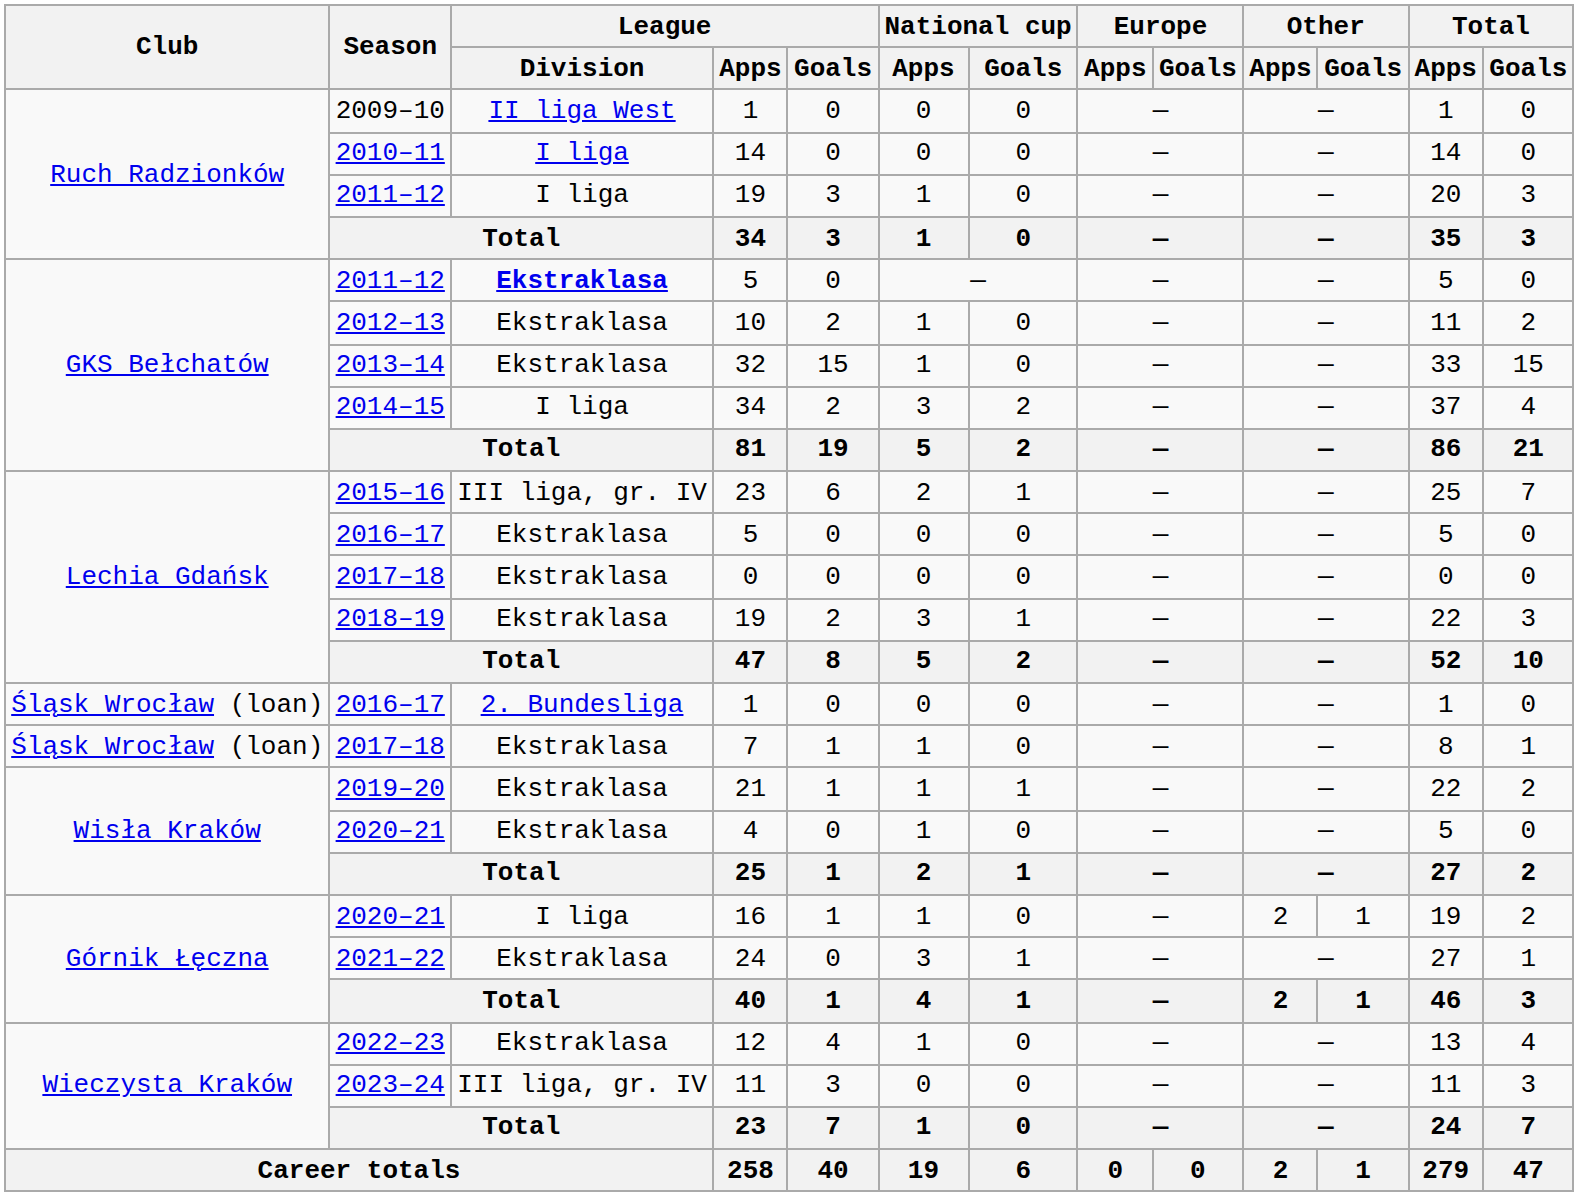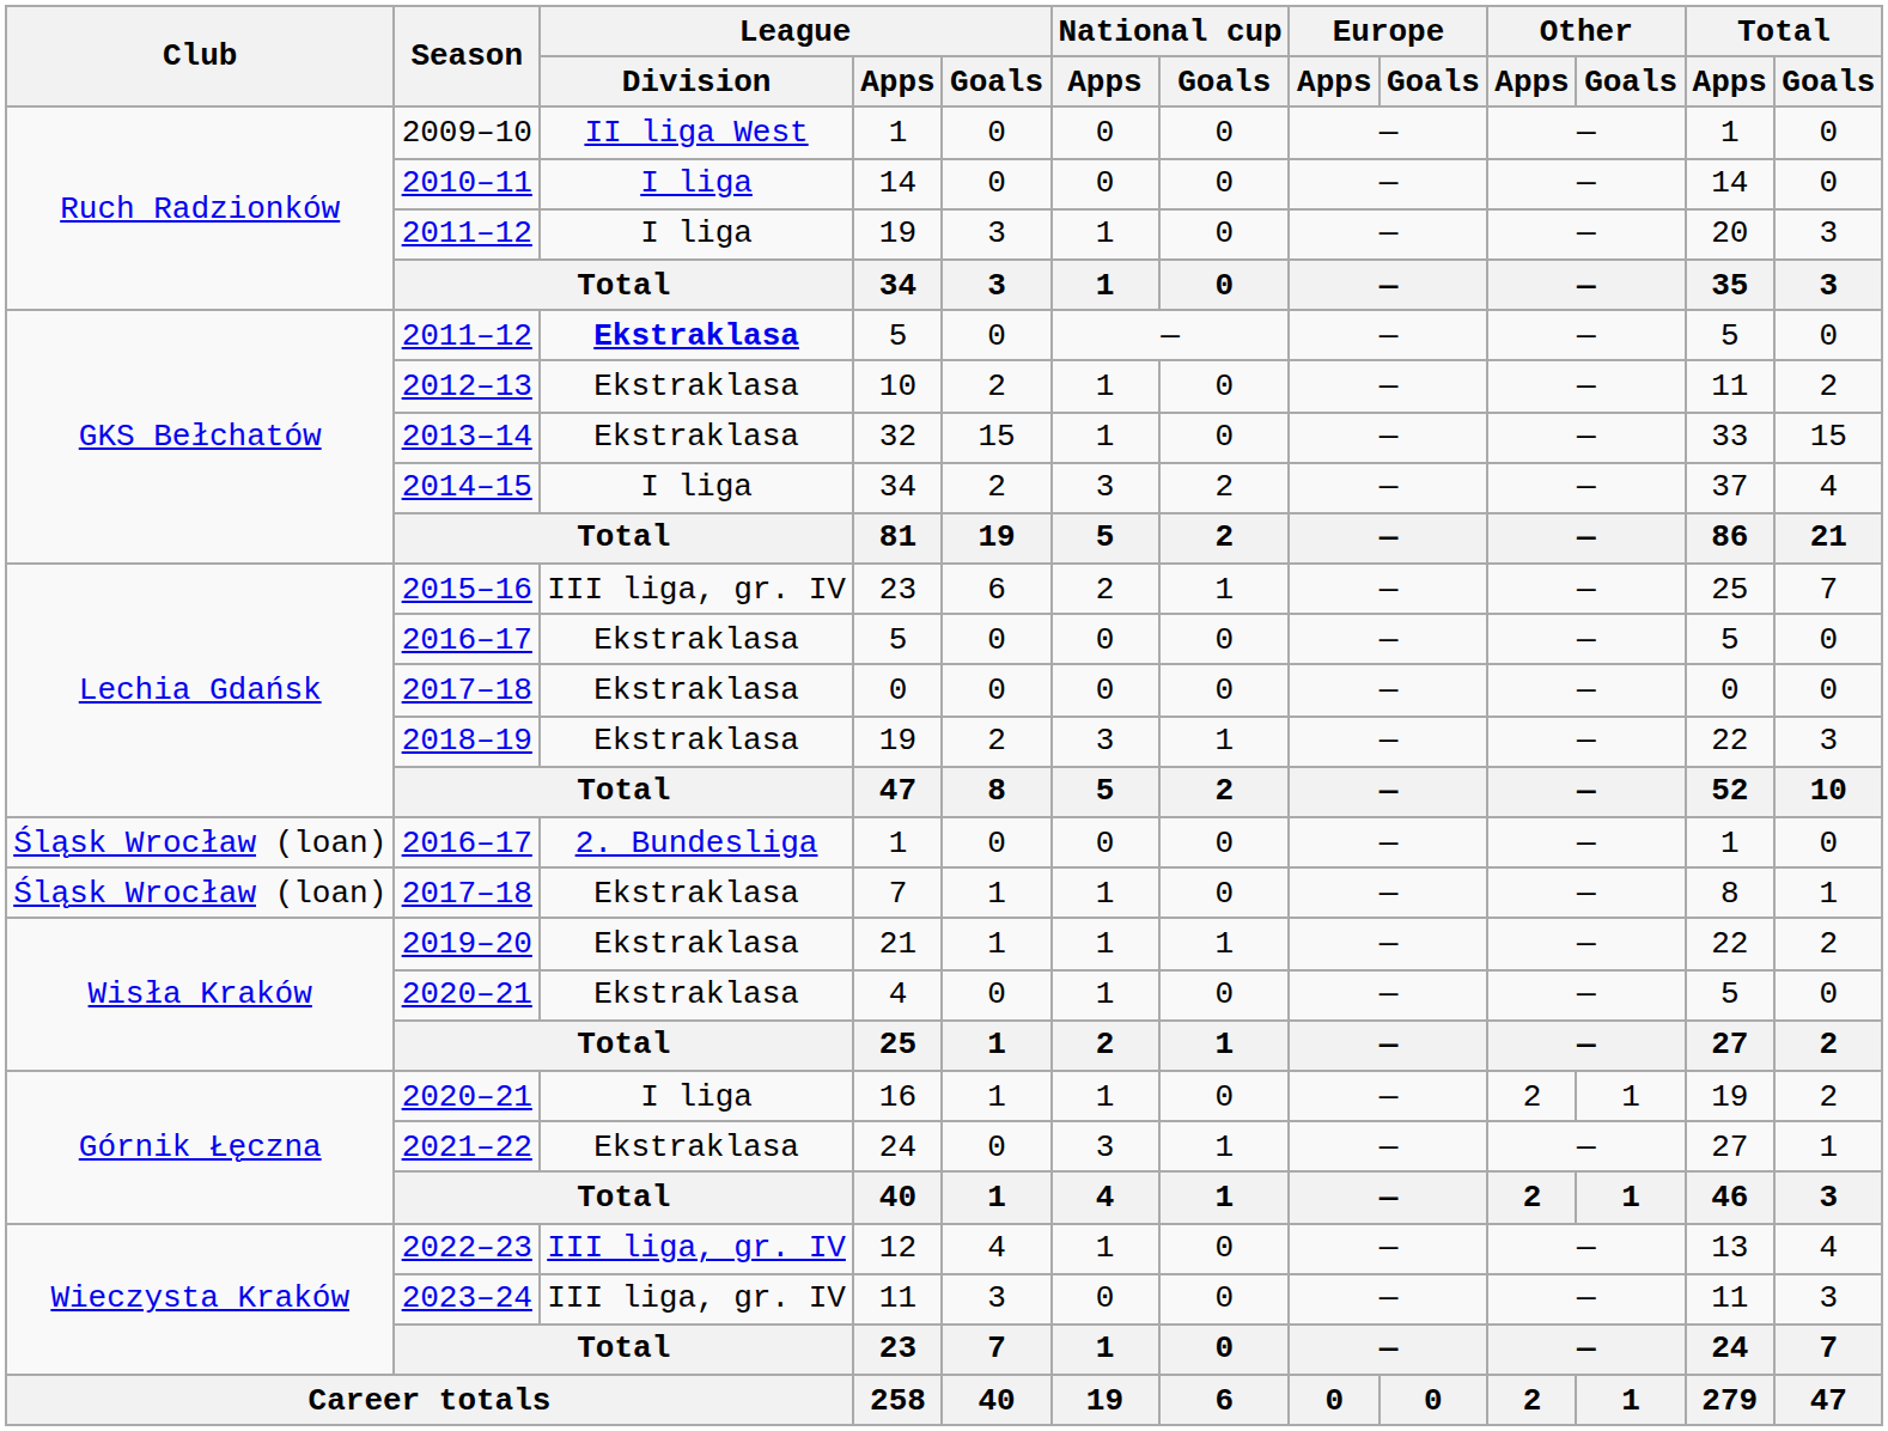12 | League / Division: Ekstraklasa -> III liga, gr. IV
